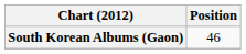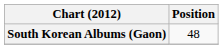South Korean Albums (Gaon) | Position: 46 -> 48
